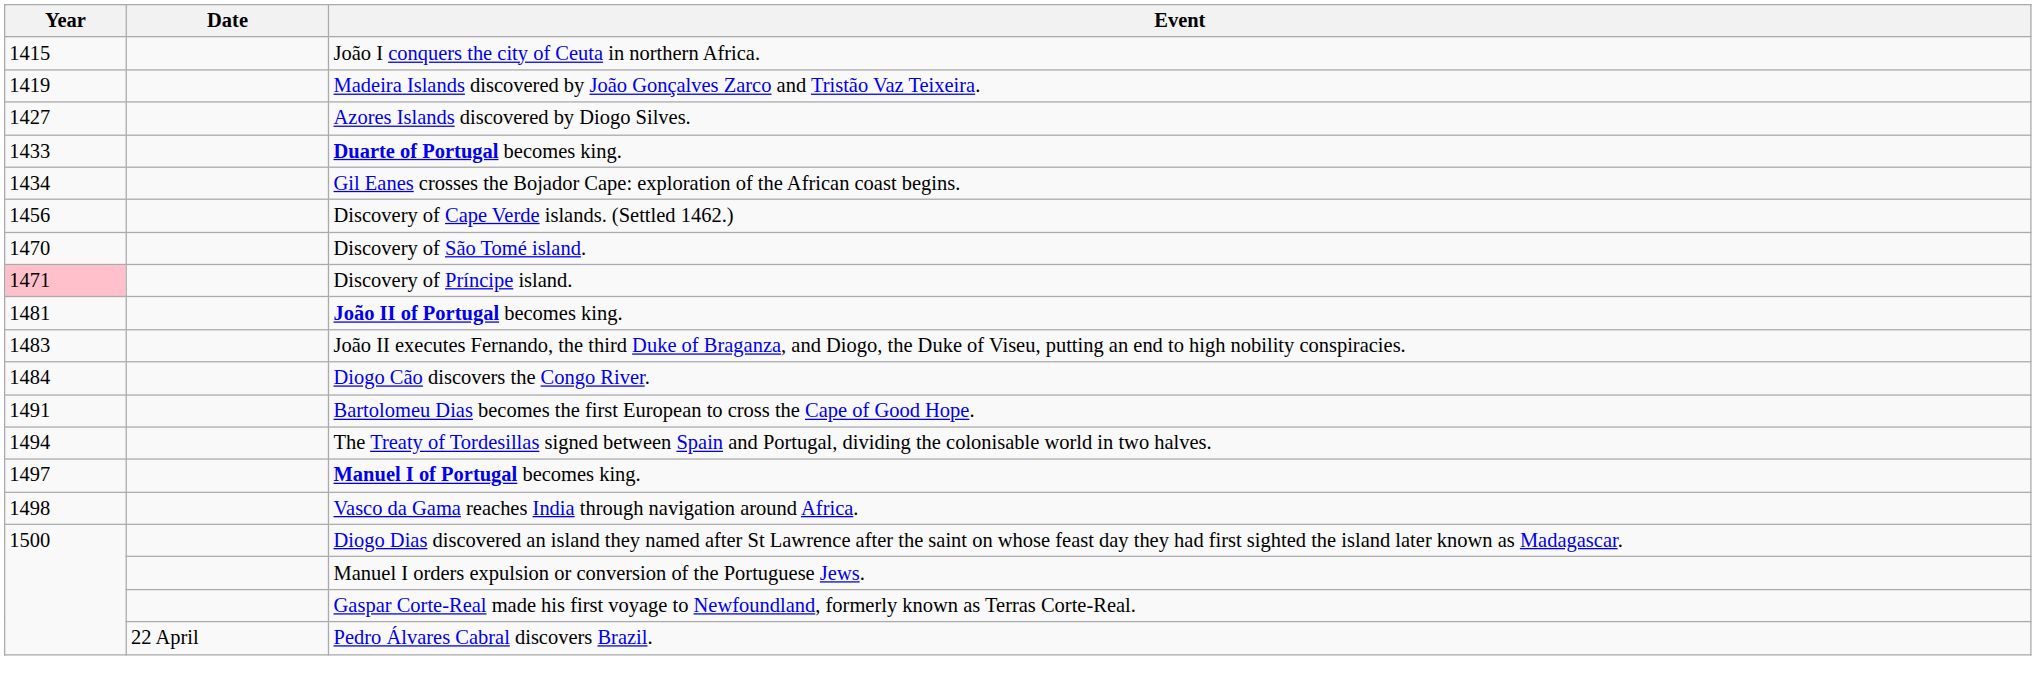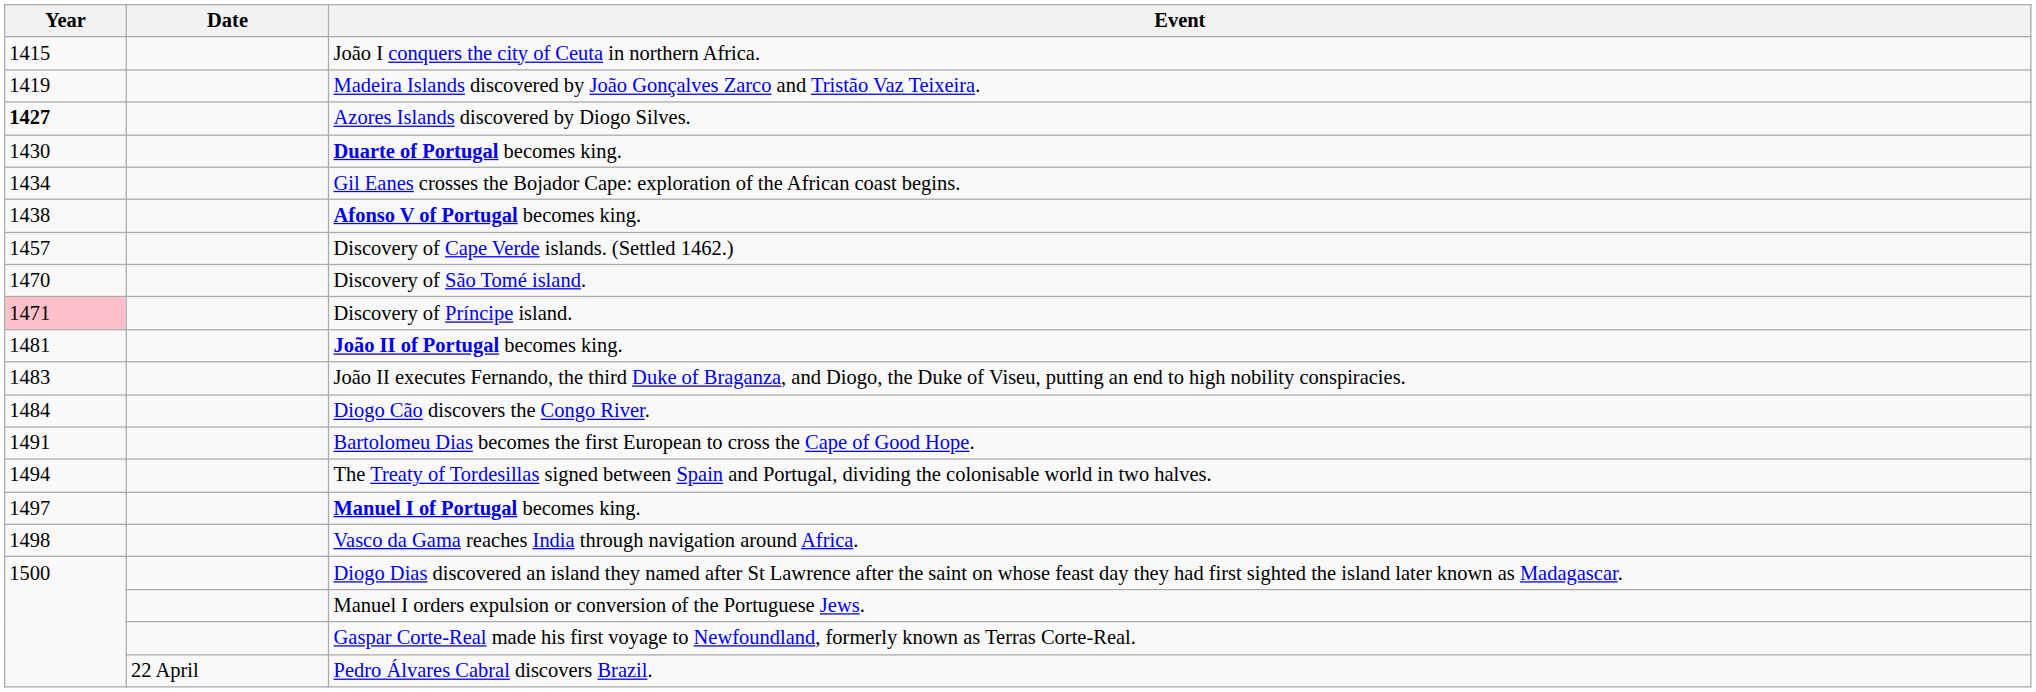Azores Islands discovered by Diogo Silves. | Year: normal -> bold
Duarte of Portugal becomes king. | Year: 1433 -> 1430
+ row: 1438 | Afonso V of Portugal becomes king.
Discovery of Cape Verde islands. (Settled 1462.) | Year: 1456 -> 1457
